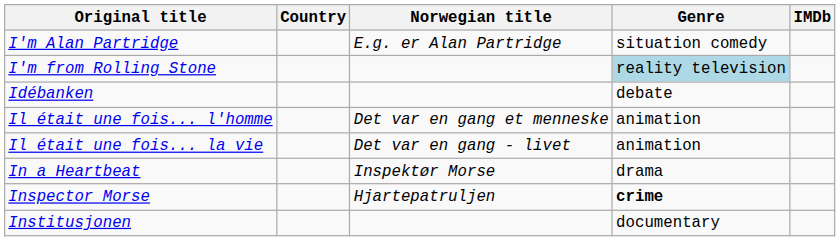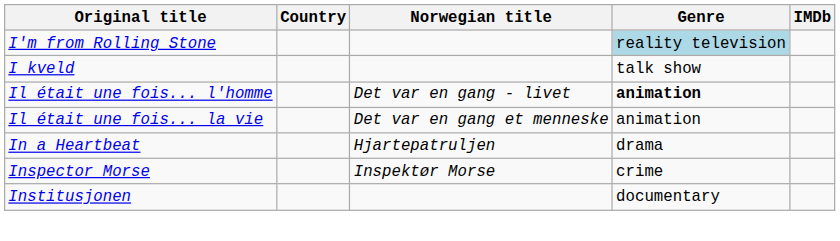- row: I'm Alan Partridge | E.g. er Alan Partridge | situation comedy
+ row: I kveld | talk show
- row: Idébanken | debate
Il était une fois... l'homme | Norwegian title: Det var en gang et menneske -> Det var en gang - livet
Il était une fois... l'homme | Genre: normal -> bold
Il était une fois... la vie | Norwegian title: Det var en gang - livet -> Det var en gang et menneske
In a Heartbeat | Norwegian title: Inspektør Morse -> Hjartepatruljen
Inspector Morse | Norwegian title: Hjartepatruljen -> Inspektør Morse
Inspector Morse | Genre: bold -> normal
